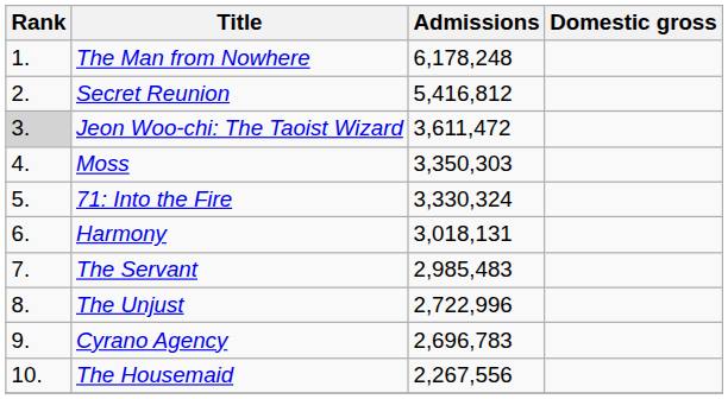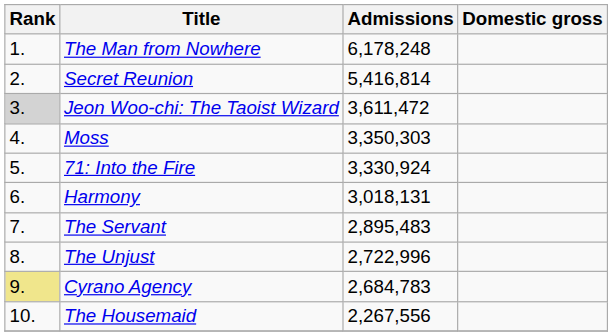Secret Reunion | Admissions: 5,416,812 -> 5,416,814
71: Into the Fire | Admissions: 3,330,324 -> 3,330,924
The Servant | Admissions: 2,985,483 -> 2,895,483
Cyrano Agency | Rank: no background -> khaki background
Cyrano Agency | Admissions: 2,696,783 -> 2,684,783
